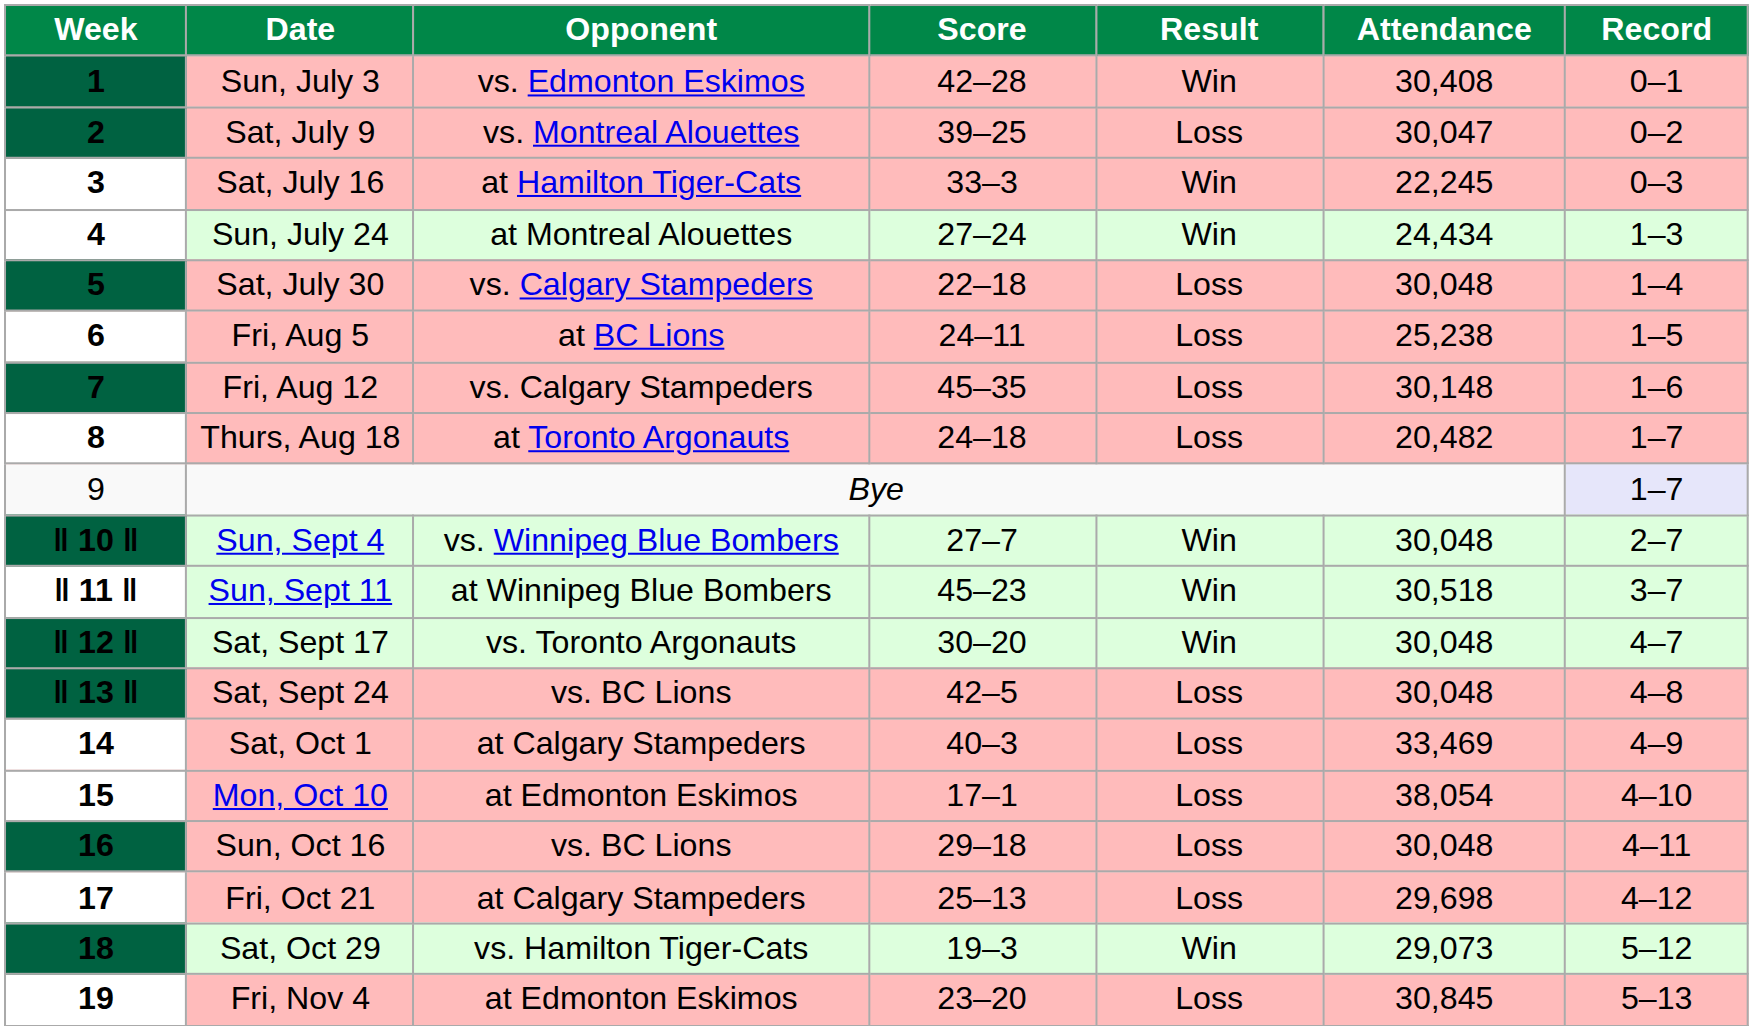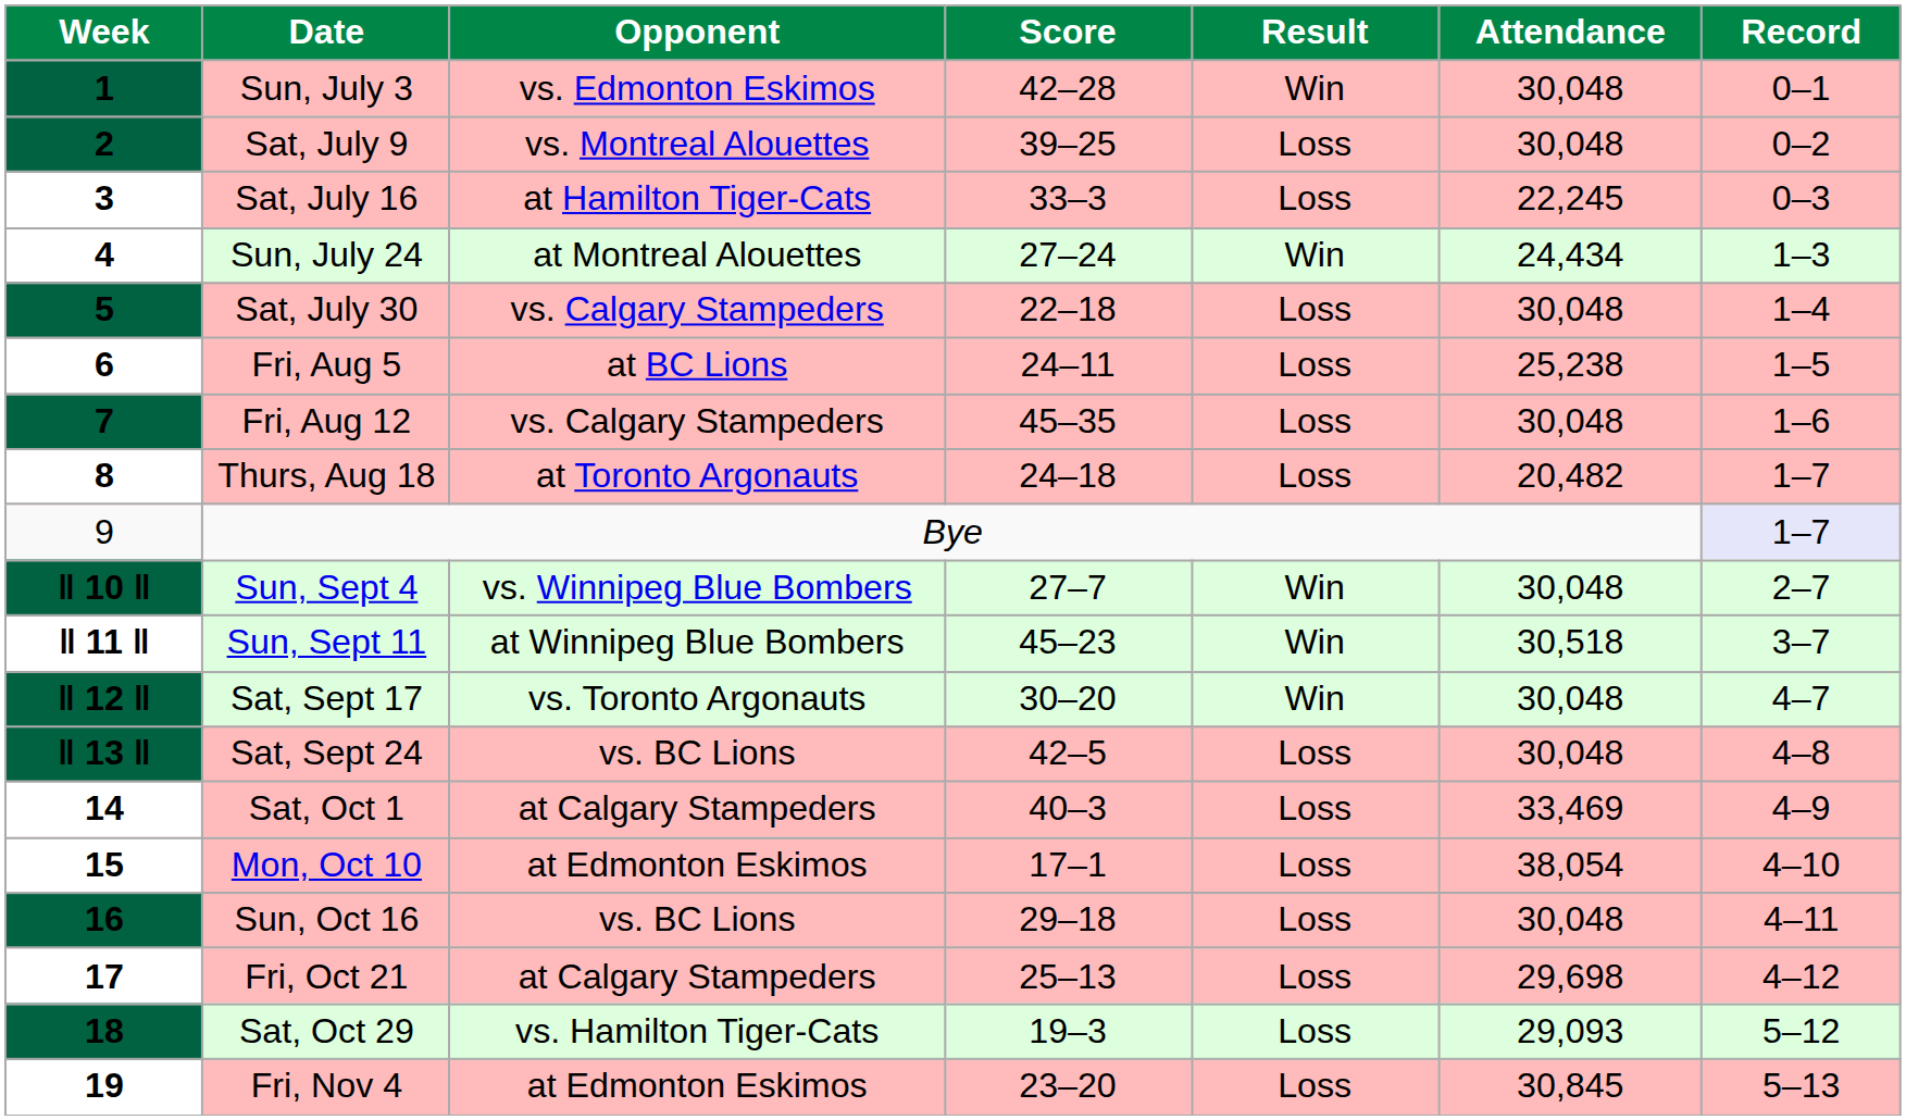1 | Attendance: 30,408 -> 30,048
2 | Attendance: 30,047 -> 30,048
3 | Result: Win -> Loss
7 | Attendance: 30,148 -> 30,048
18 | Result: Win -> Loss
18 | Attendance: 29,073 -> 29,093
